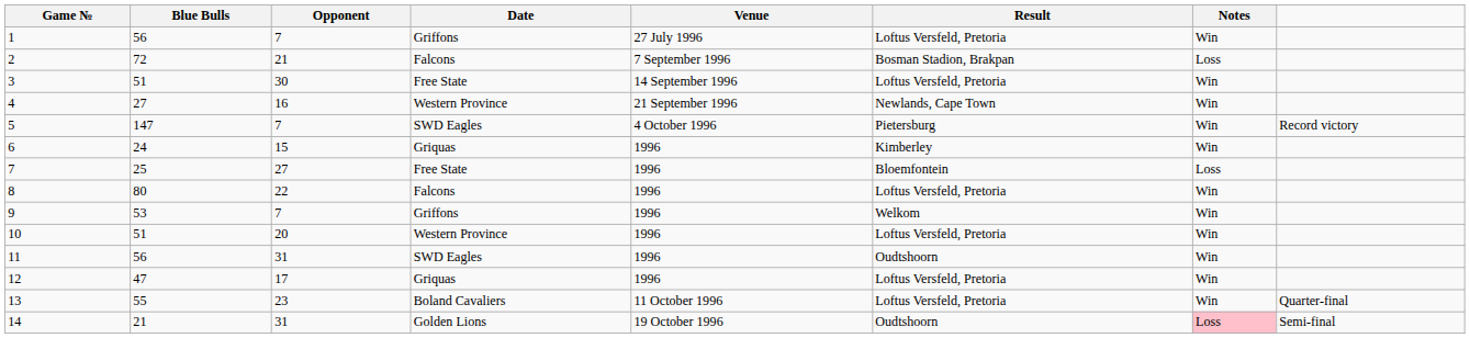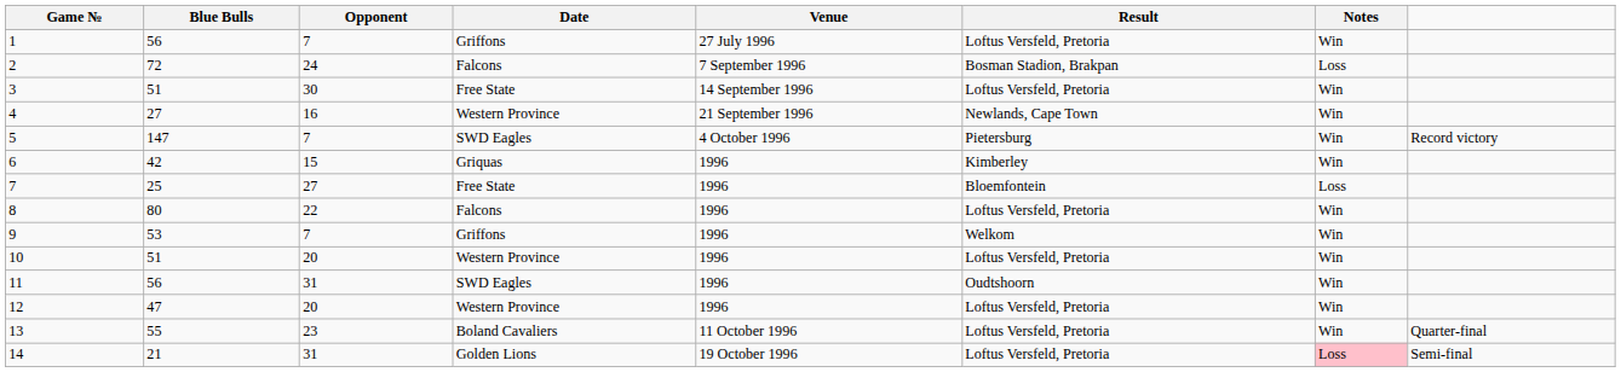2 | Opponent: 21 -> 24
6 | Blue Bulls: 24 -> 42
12 | Opponent: 17 -> 20
12 | Date: Griquas -> Western Province
14 | Result: Oudtshoorn -> Loftus Versfeld, Pretoria
